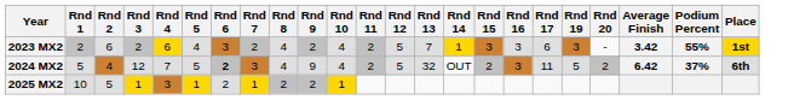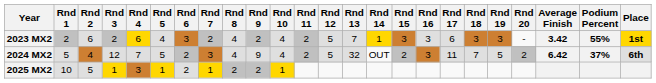+ column: Rnd 18 | 3 | 7
2024 MX2 | Rnd 6: bold -> normal
